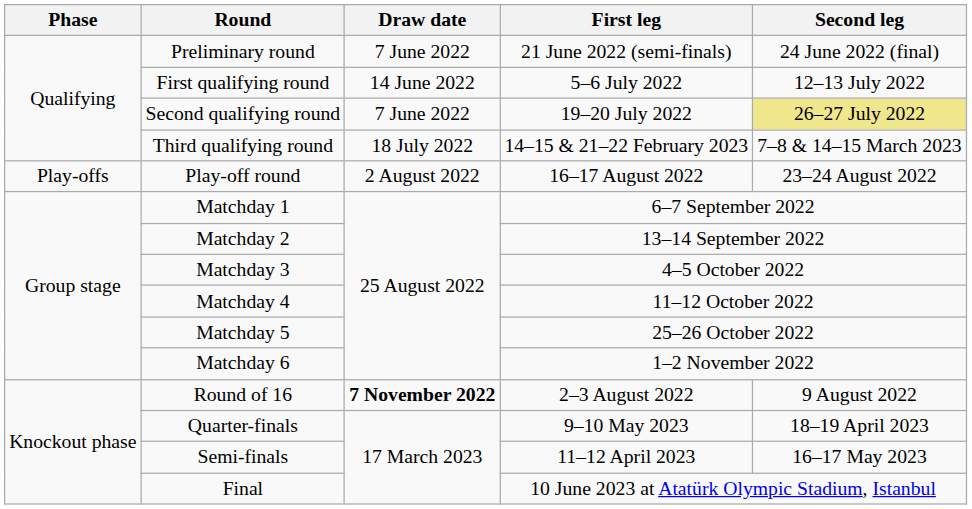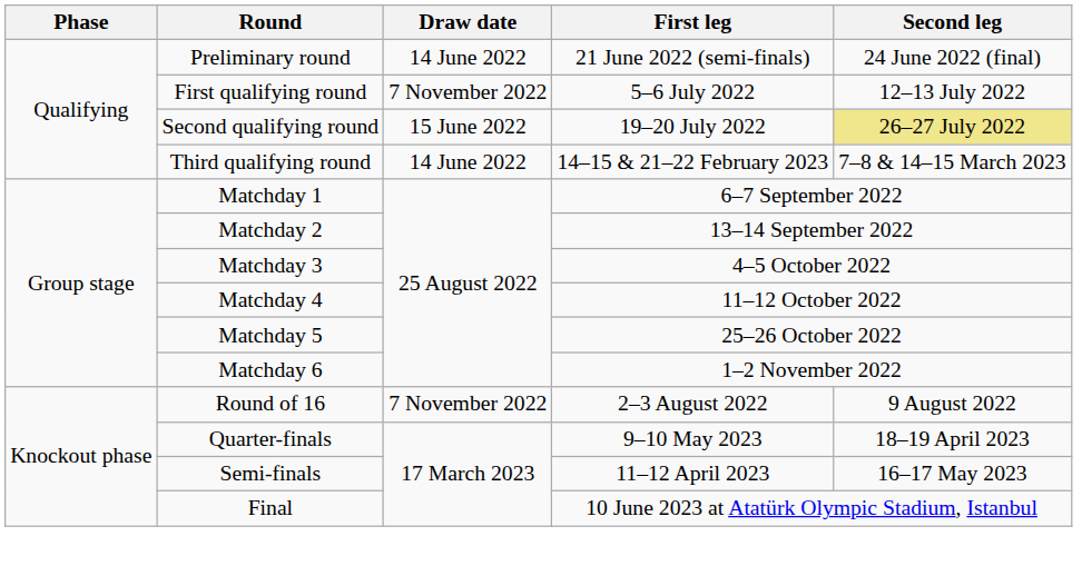Preliminary round | Draw date: 7 June 2022 -> 14 June 2022
First qualifying round | Draw date: 14 June 2022 -> 7 November 2022
Second qualifying round | Draw date: 7 June 2022 -> 15 June 2022
Third qualifying round | Draw date: 18 July 2022 -> 14 June 2022
- row: Play-offs | Play-off round | 2 August 2022 | 16–17 August 2022 | 23–24 August 2022
Round of 16 | Draw date: bold -> normal
